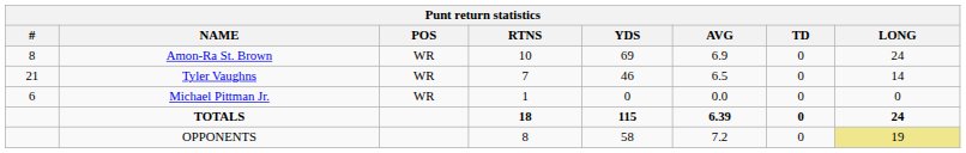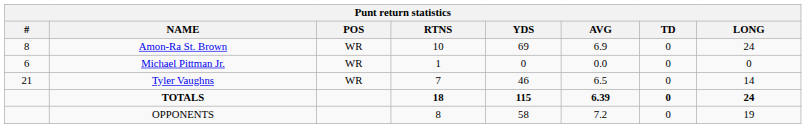rows swapped: Tyler Vaughns <-> Michael Pittman Jr.
OPPONENTS | LONG: khaki background -> no background
